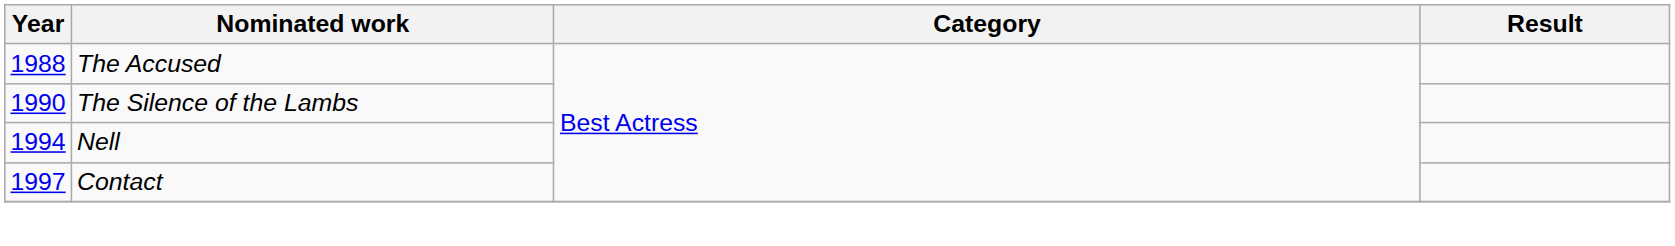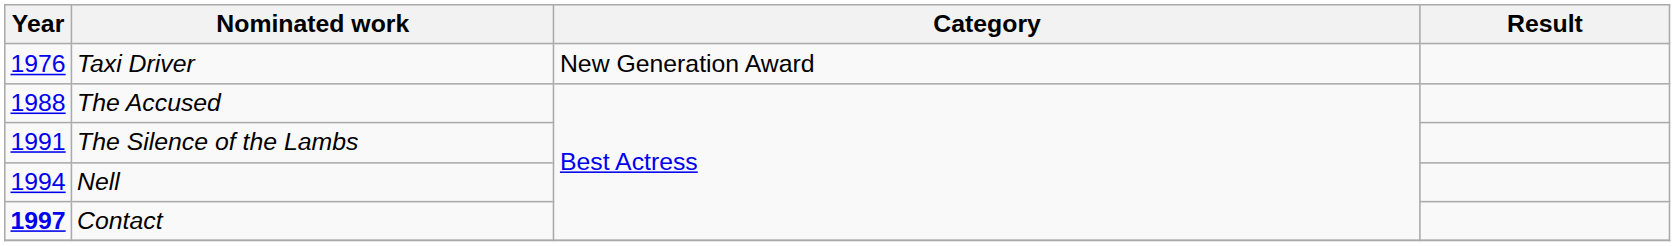+ row: 1976 | Taxi Driver | New Generation Award
The Silence of the Lambs | Year: 1990 -> 1991
Contact | Year: normal -> bold
